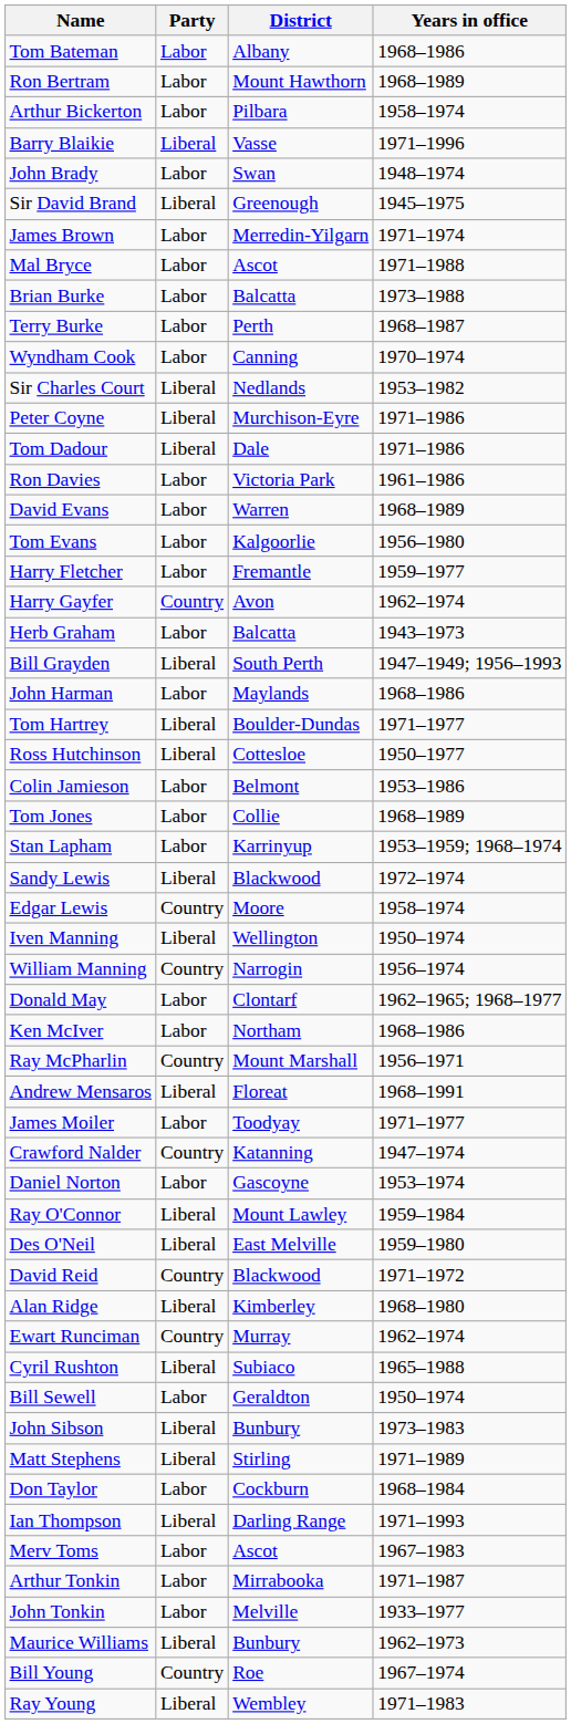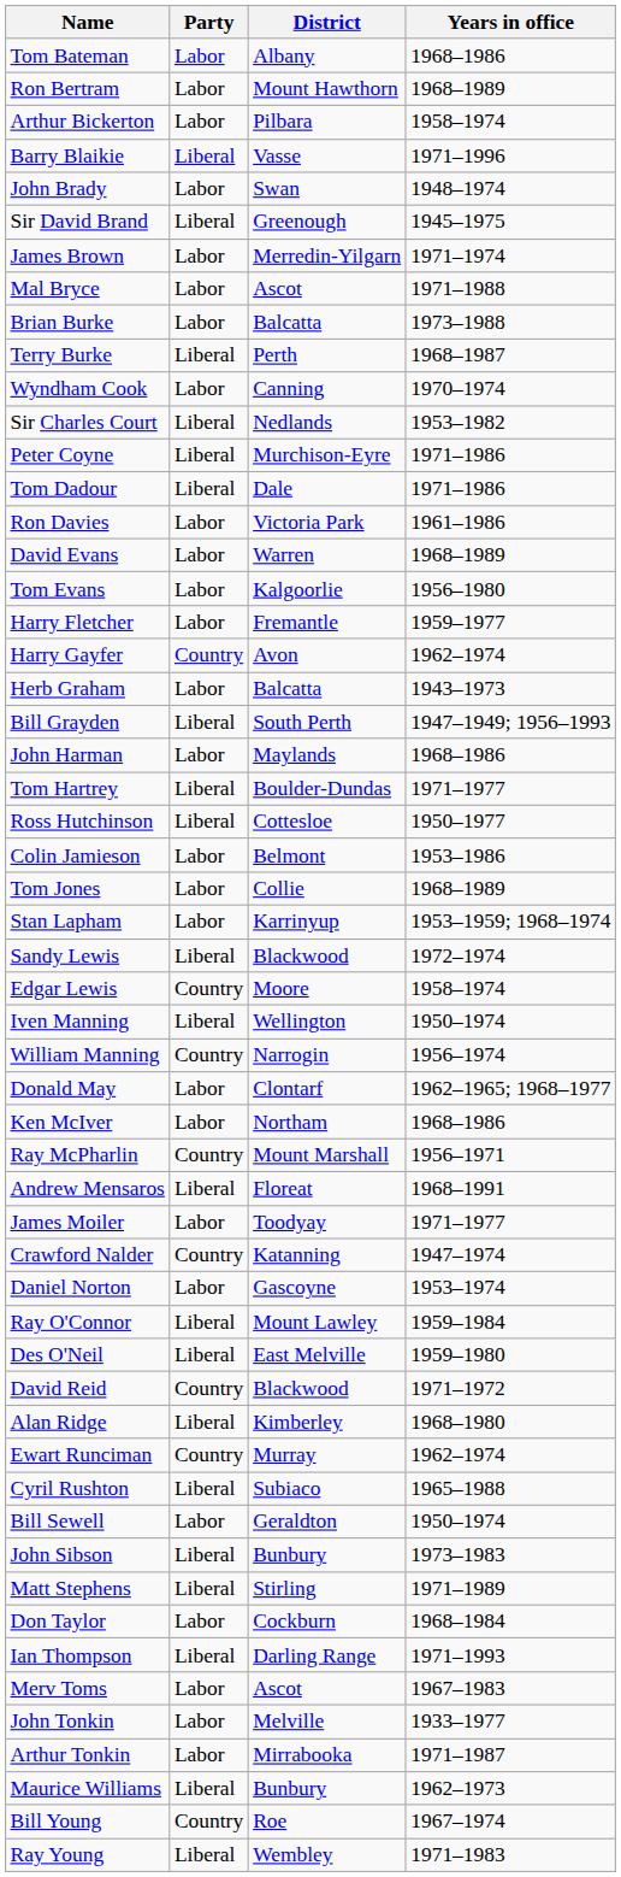Terry Burke | Party: Labor -> Liberal
rows swapped: Arthur Tonkin <-> John Tonkin
